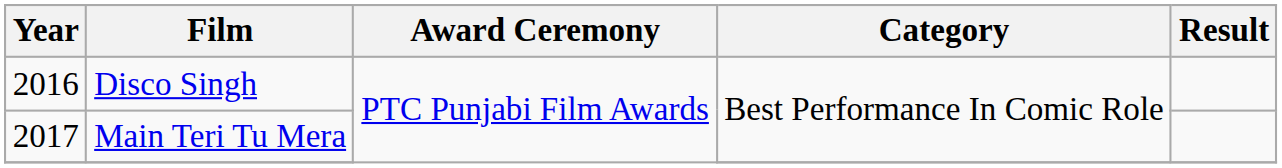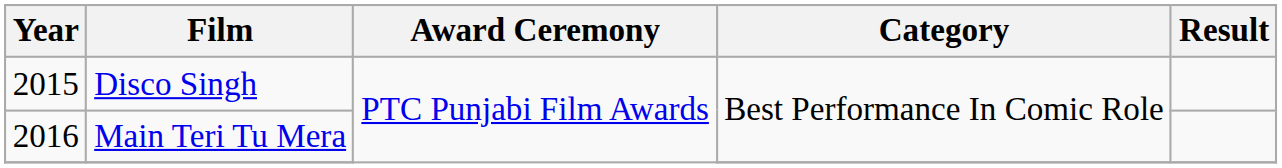Disco Singh | Year: 2016 -> 2015
Main Teri Tu Mera | Year: 2017 -> 2016
